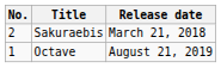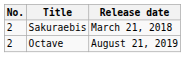Octave | No.: 1 -> 2
